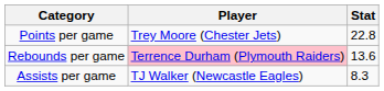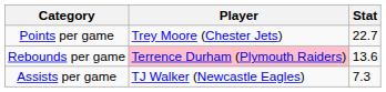Points per game | Stat: 22.8 -> 22.7
Assists per game | Stat: 8.3 -> 7.3
